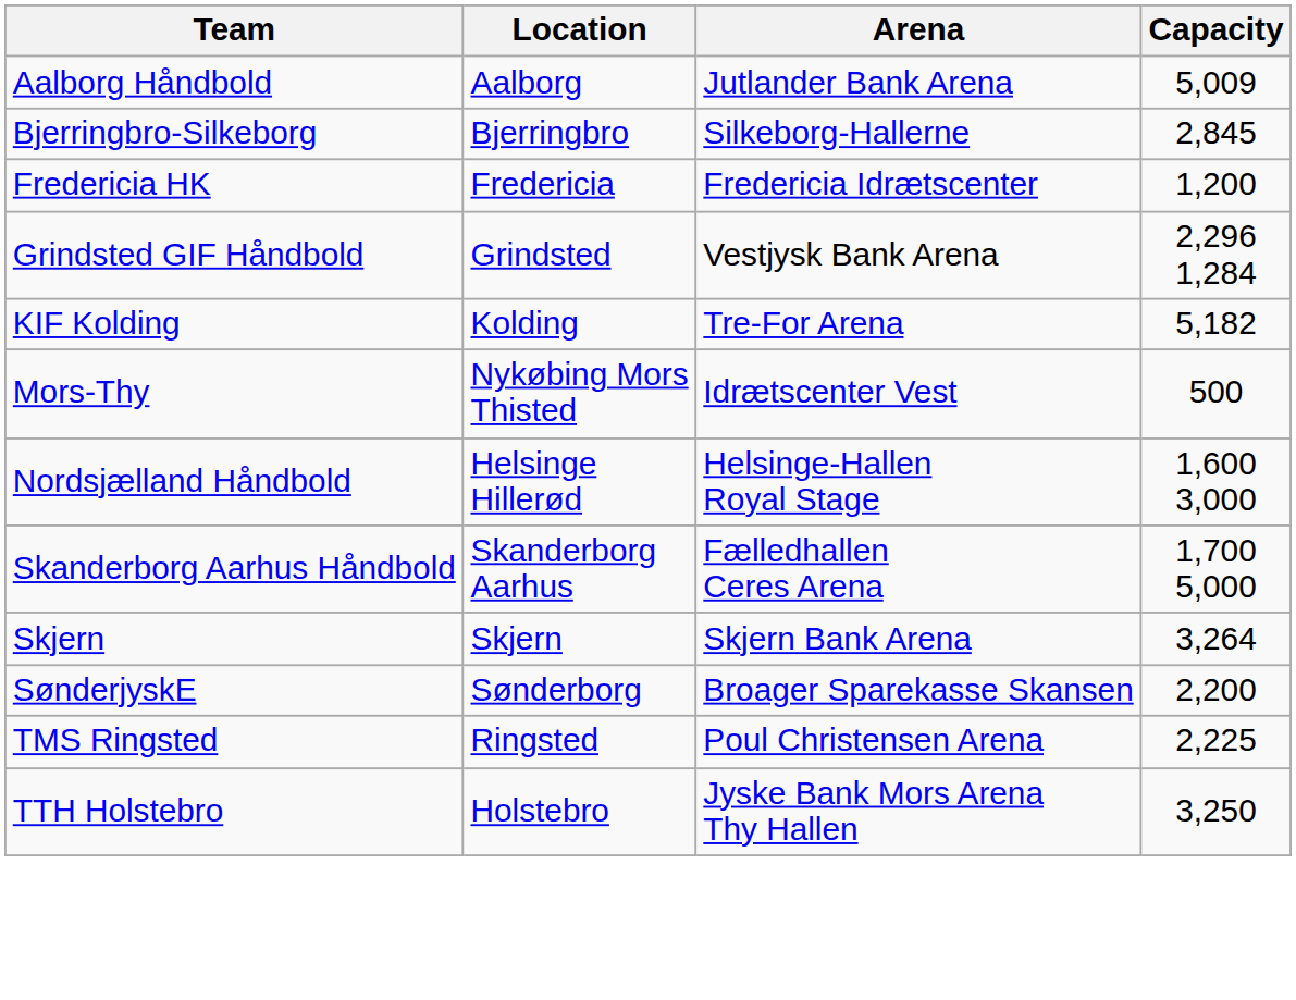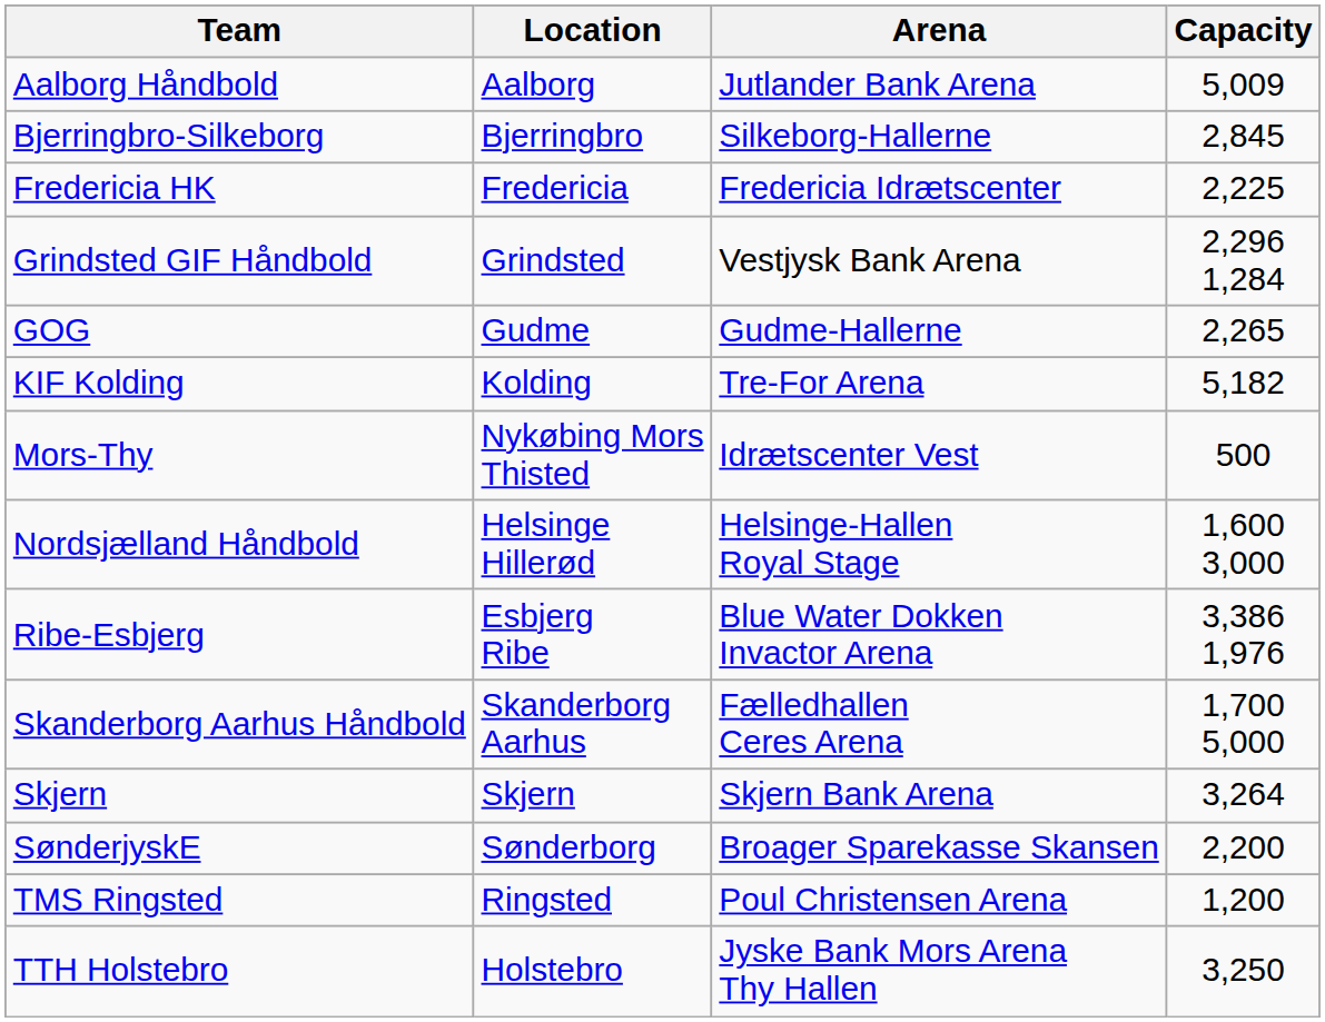Fredericia HK | Capacity: 1,200 -> 2,225
+ row: GOG | Gudme | Gudme-Hallerne | 2,265
+ row: Ribe-Esbjerg | Esbjerg Ribe | Blue Water Dokken Invactor Arena | 3,386 1,976
TMS Ringsted | Capacity: 2,225 -> 1,200
